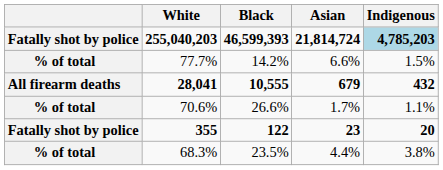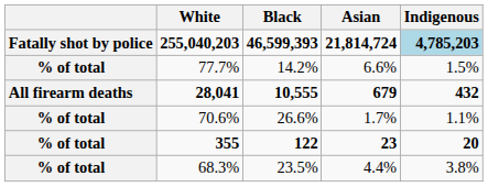355 | column 1: Fatally shot by police -> % of total
